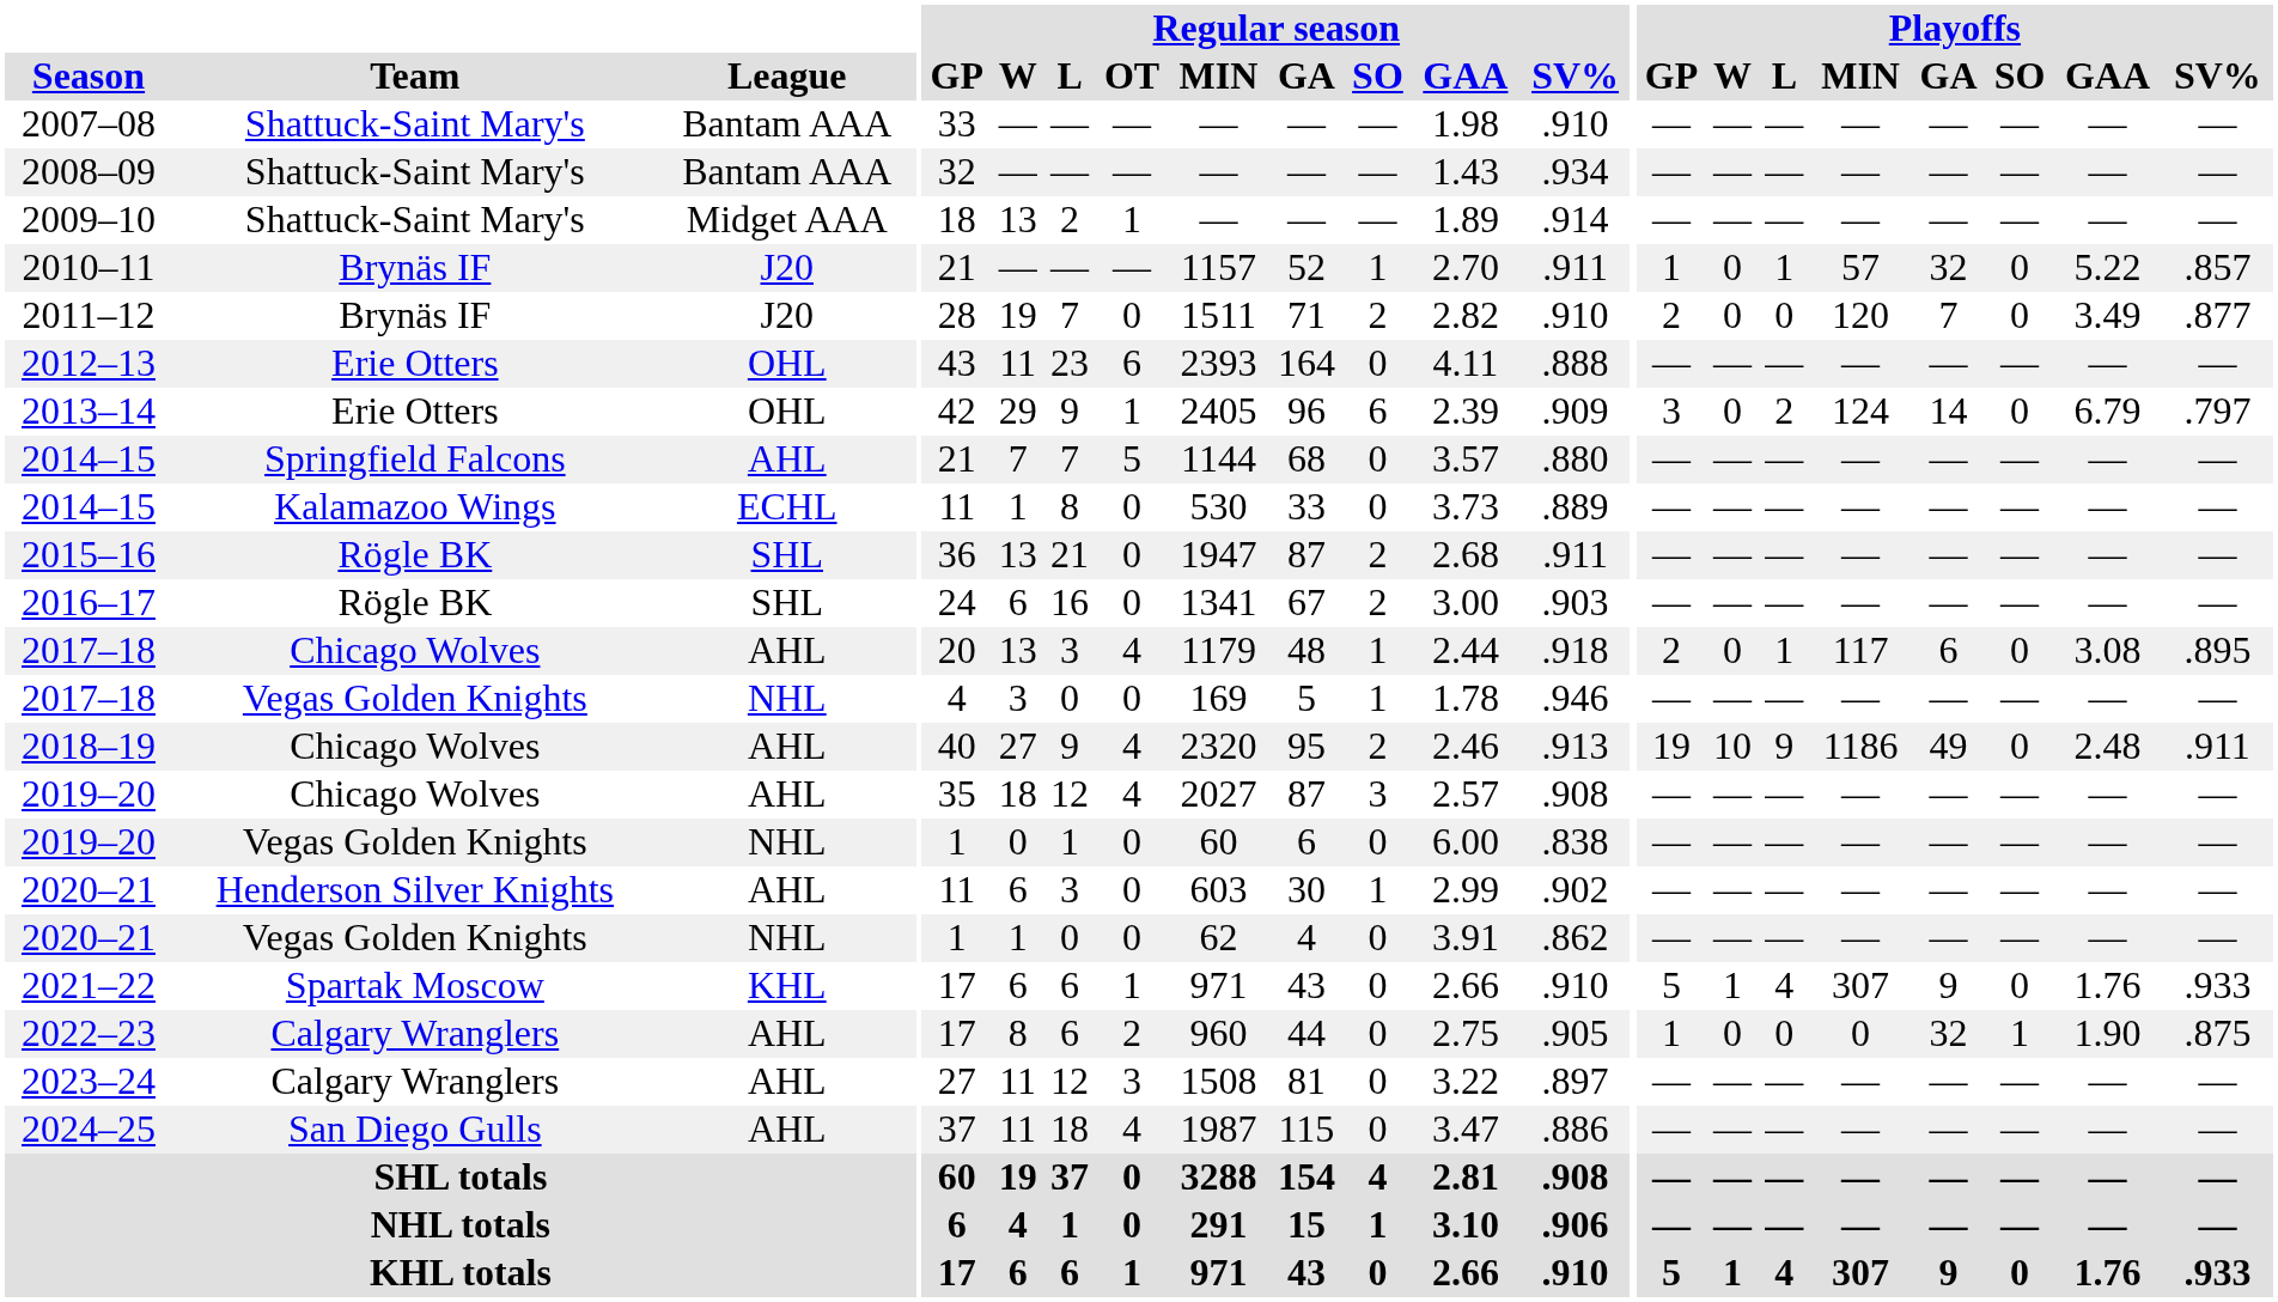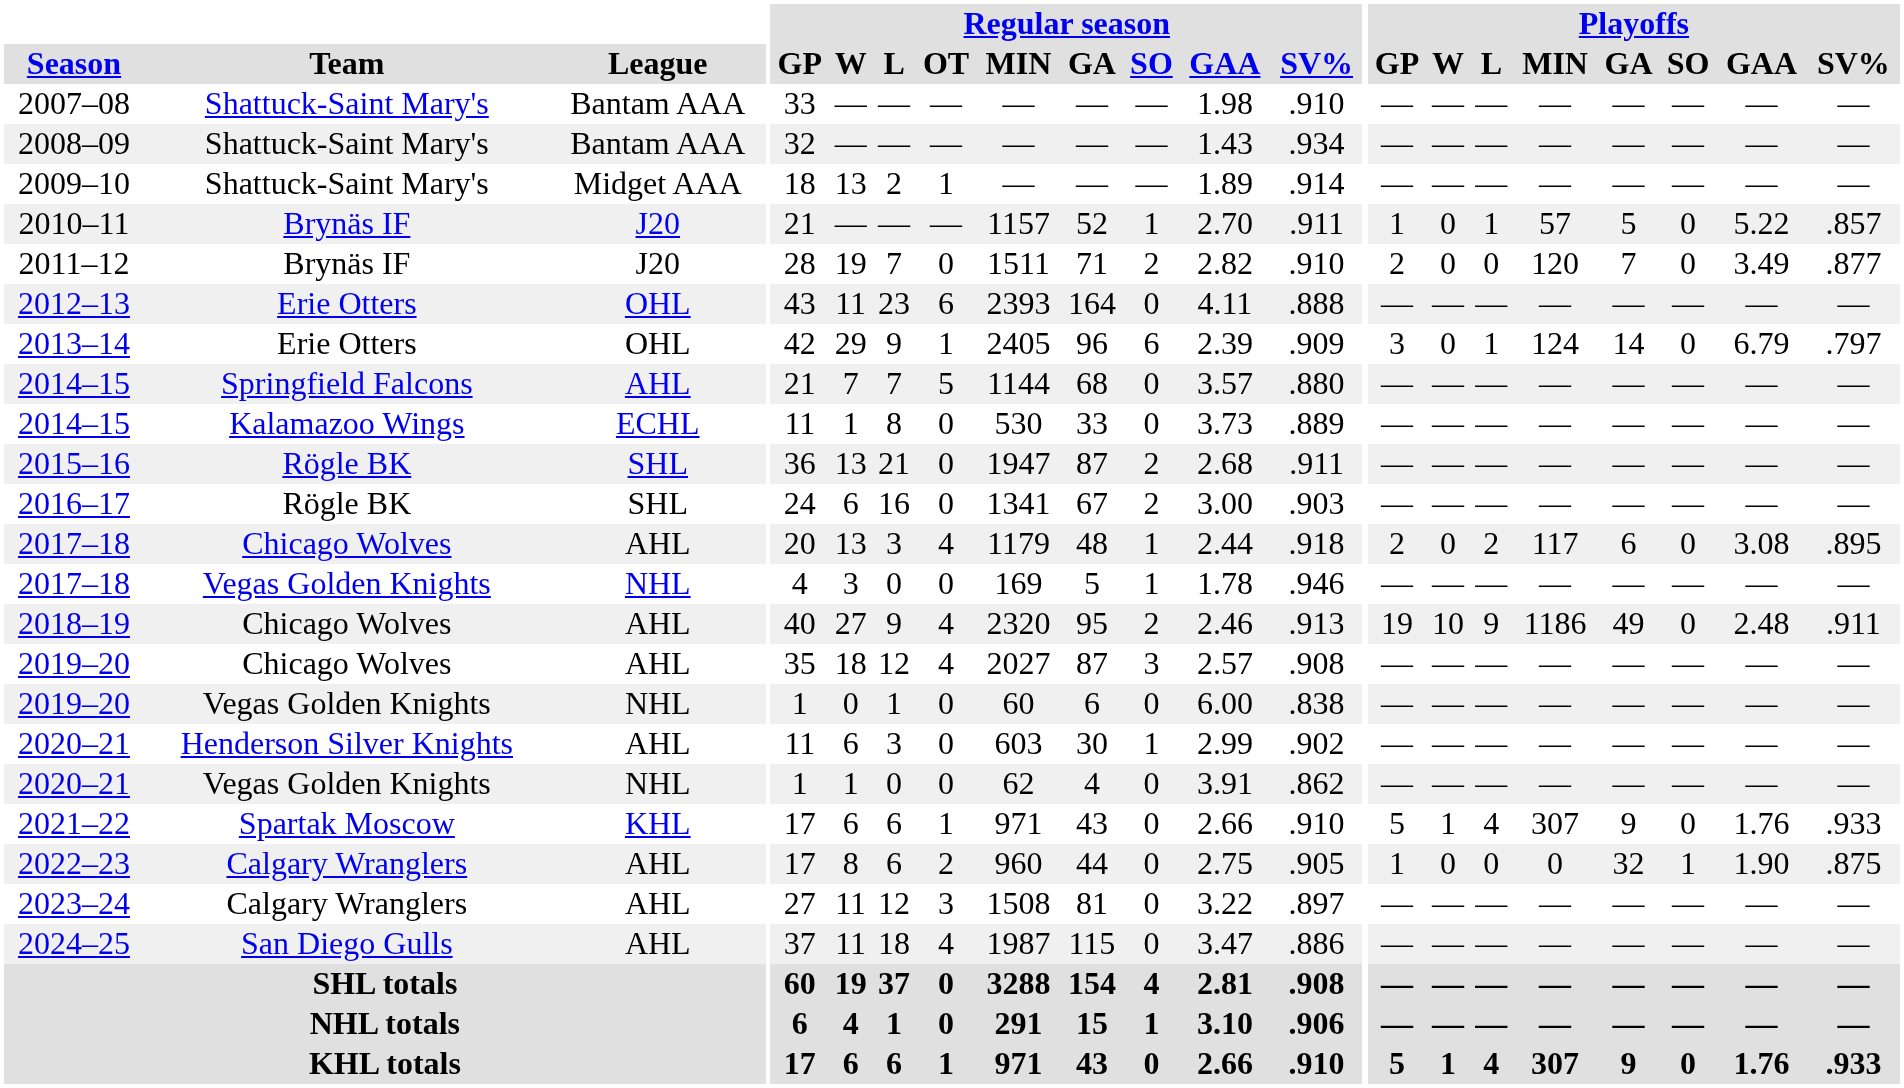2010–11 | Playoffs / GA: 32 -> 5
2013–14 | Playoffs / L: 2 -> 1
2017–18 / Chicago Wolves | Playoffs / L: 1 -> 2
